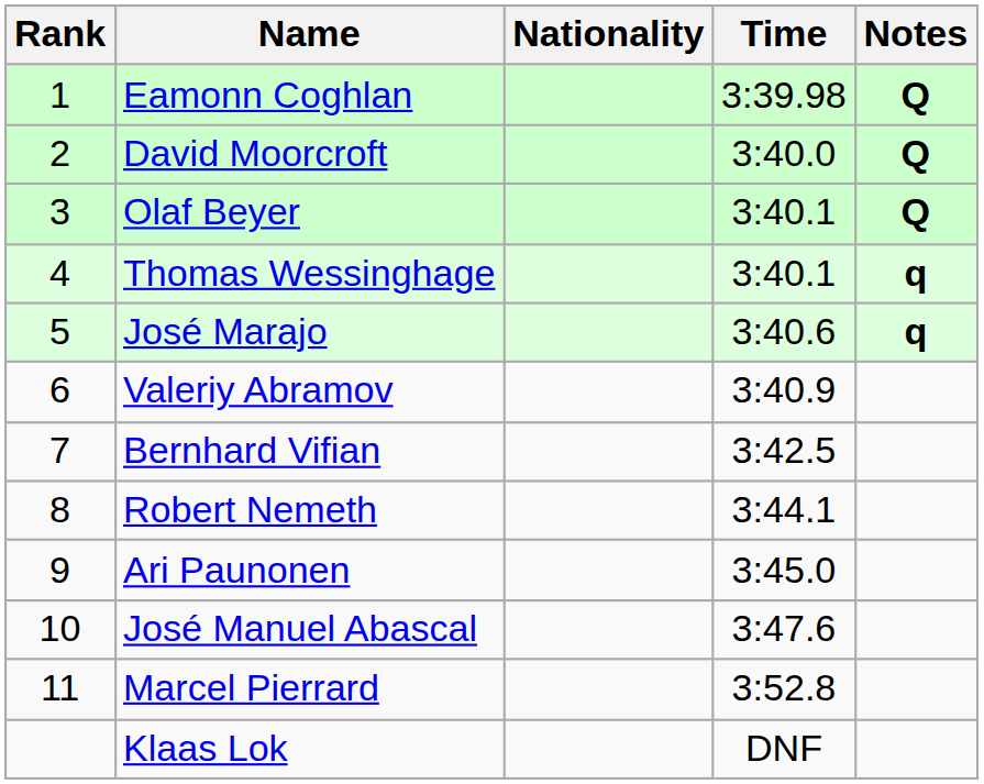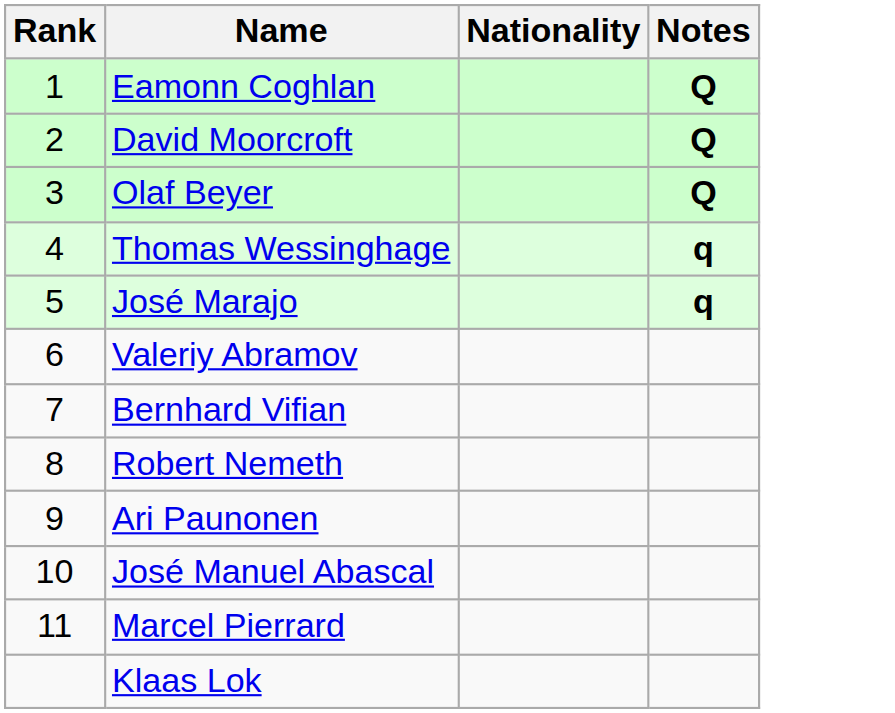- column: Time | 3:39.98 | 3:40.0 | 3:40.1 | 3:40.1 | 3:40.6 | 3:40.9 | 3:42.5 | 3:44.1 | 3:45.0 | 3:47.6 | 3:52.8 | DNF
